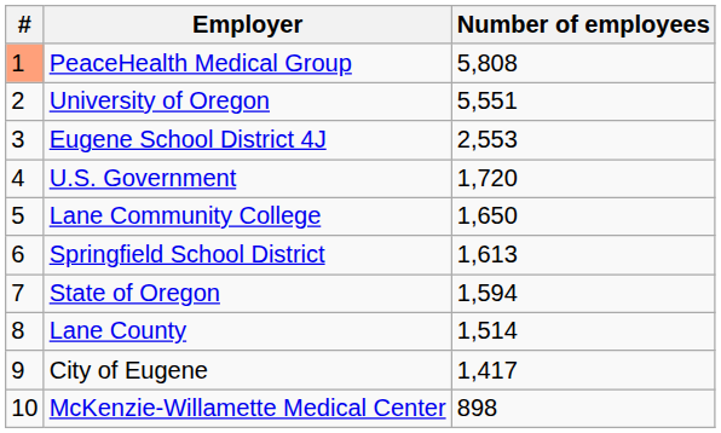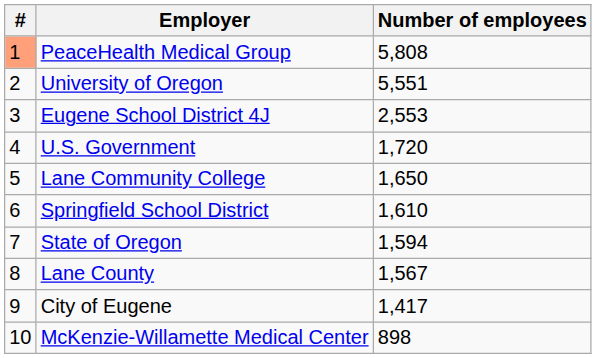Springfield School District | Number of employees: 1,613 -> 1,610
Lane County | Number of employees: 1,514 -> 1,567
